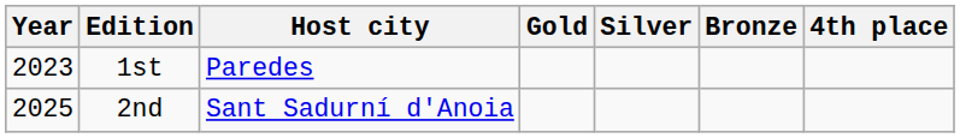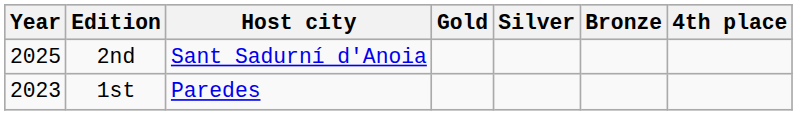rows swapped: 1st <-> 2nd
